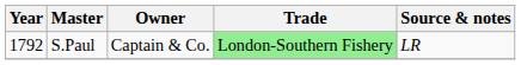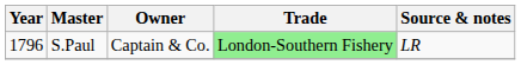S.Paul | Year: 1792 -> 1796
